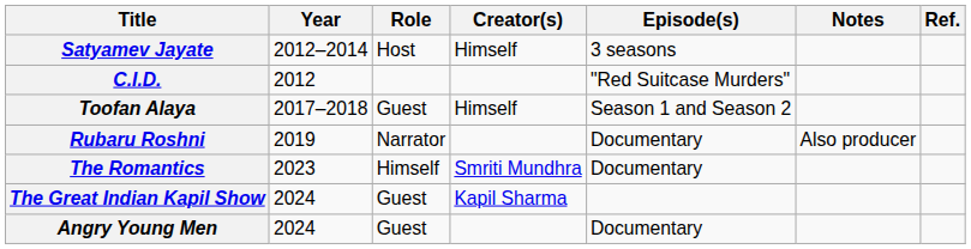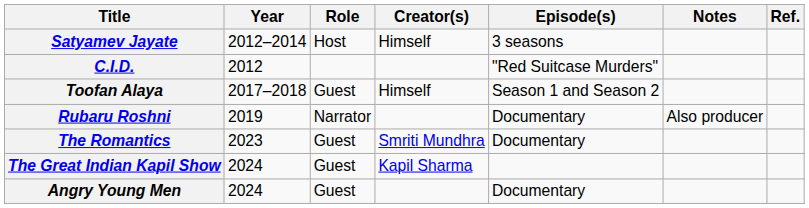The Romantics | Role: Himself -> Guest
